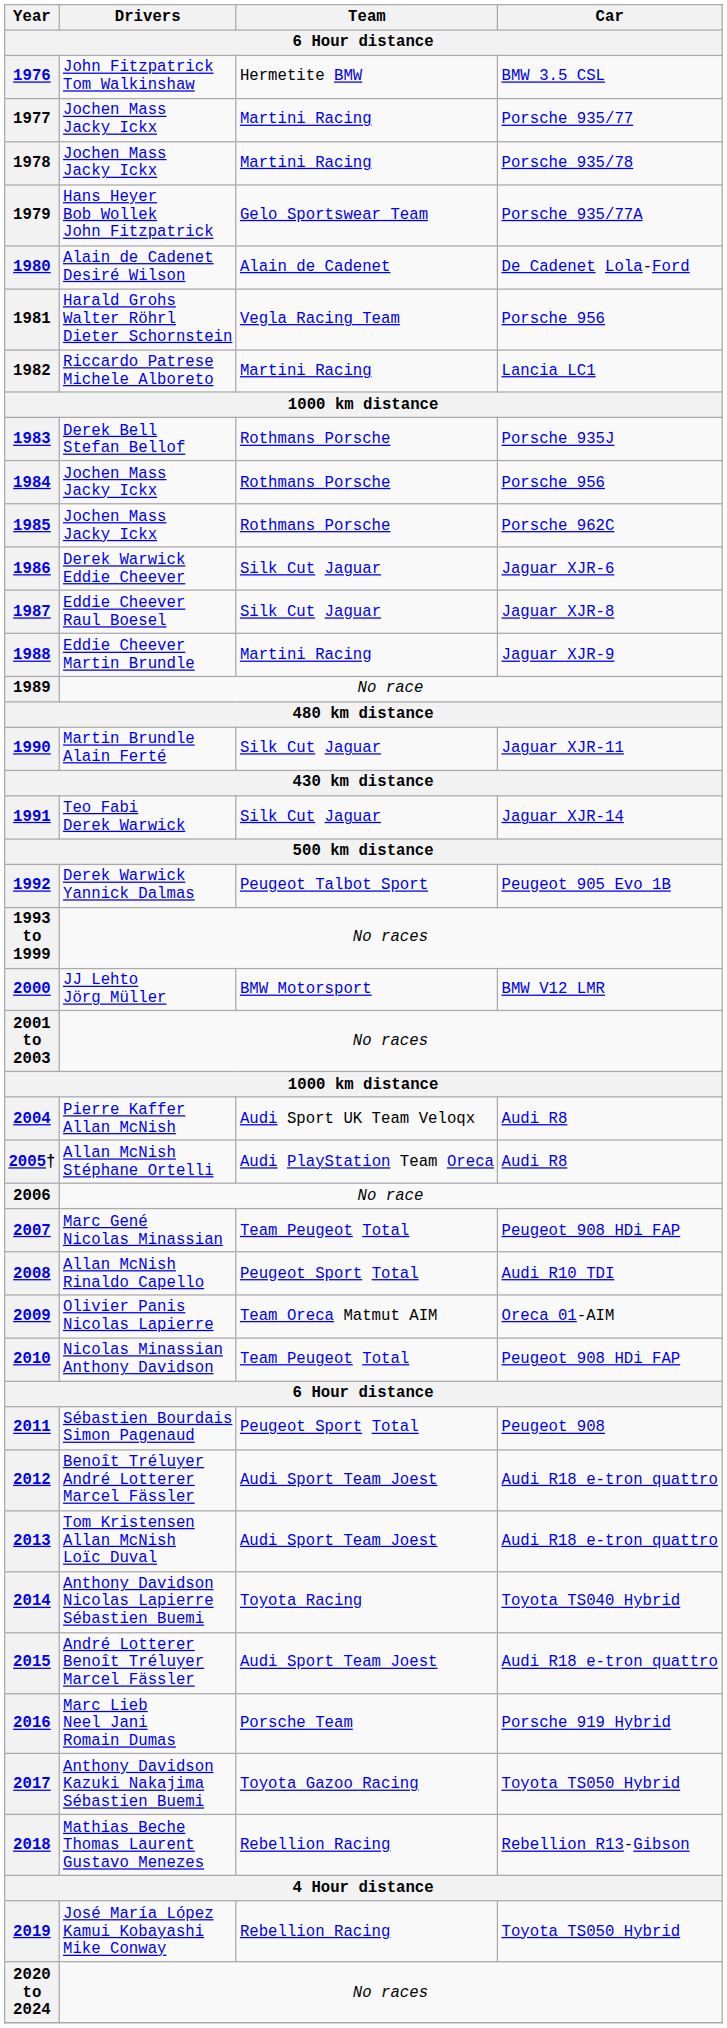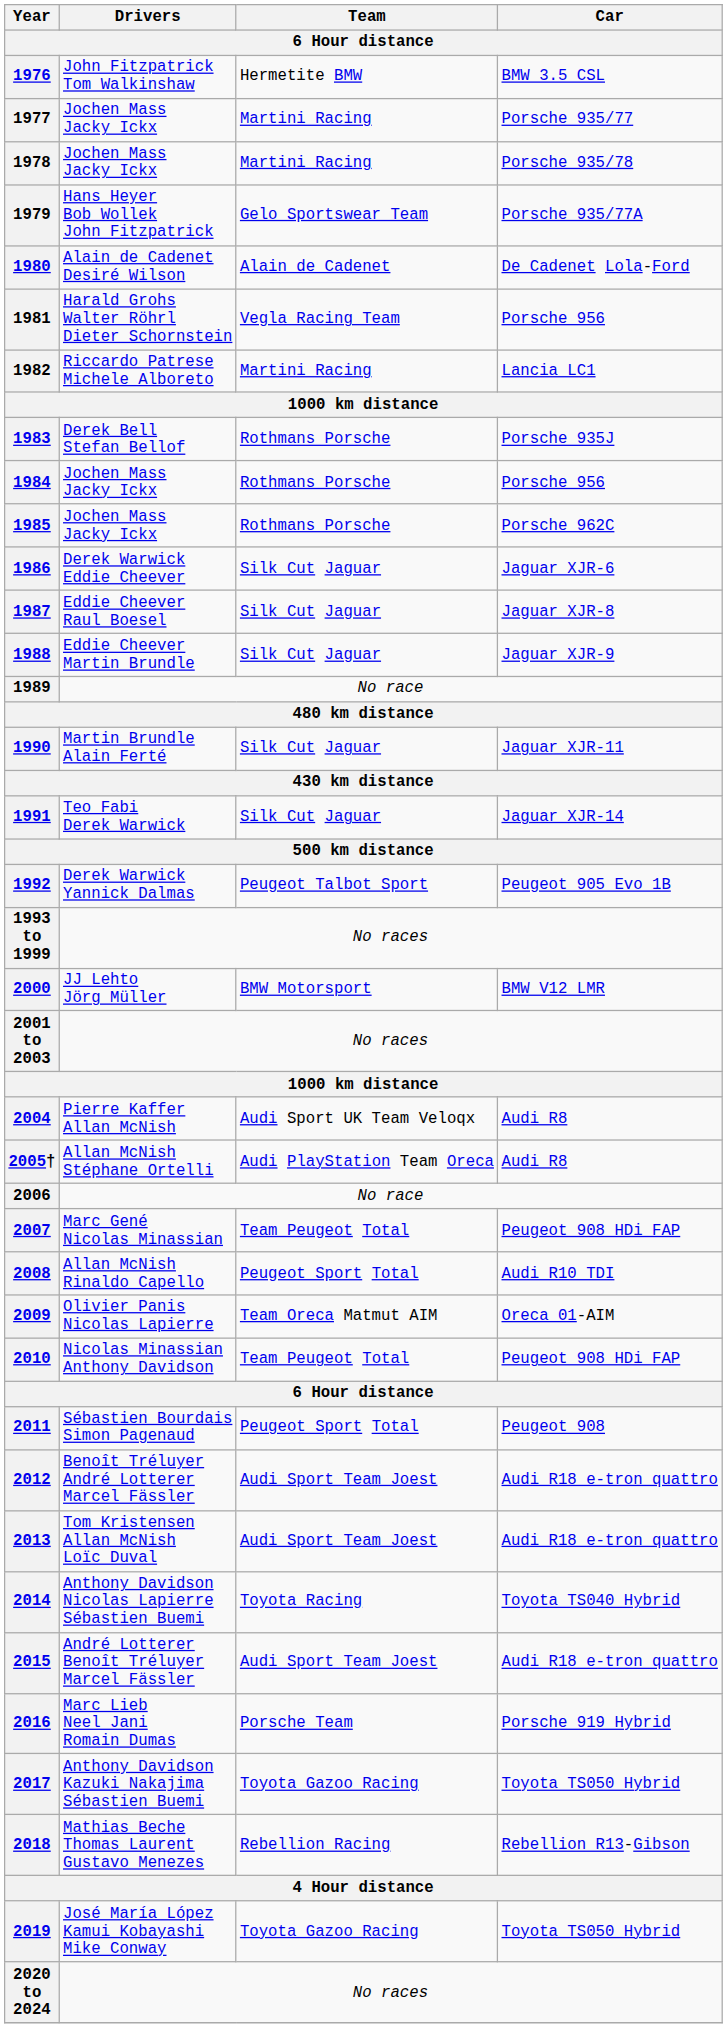1988 | Team: Martini Racing -> Silk Cut Jaguar
2019 | Team: Rebellion Racing -> Toyota Gazoo Racing
